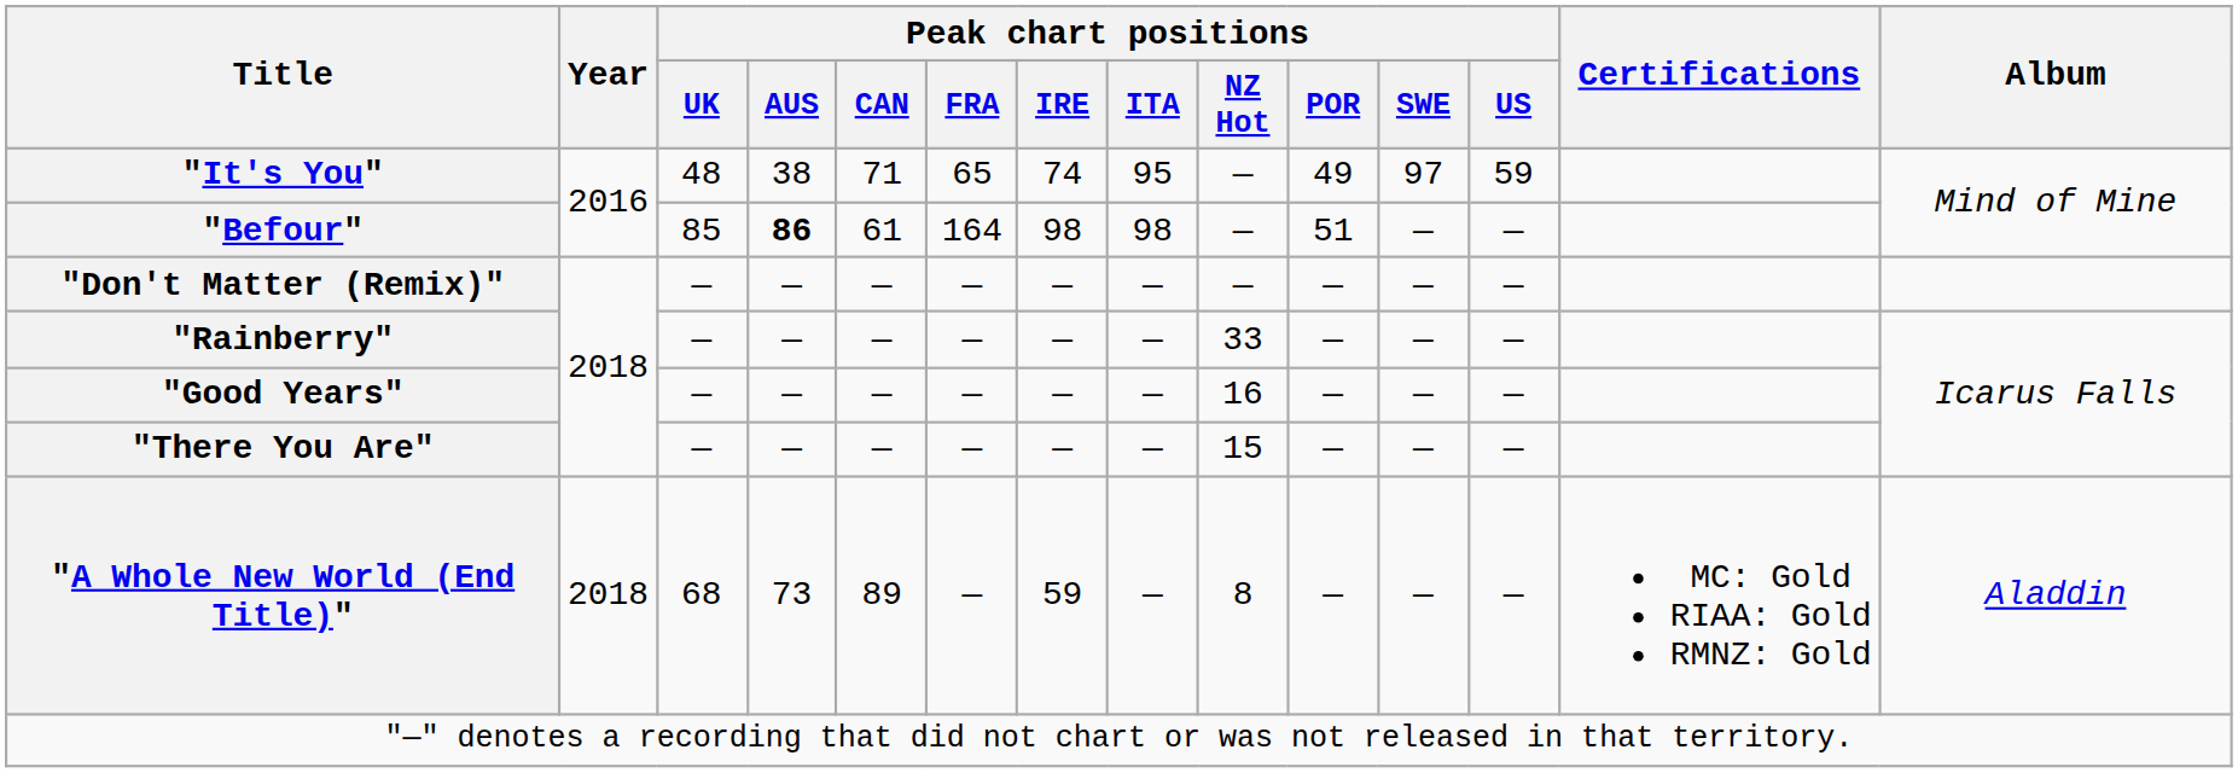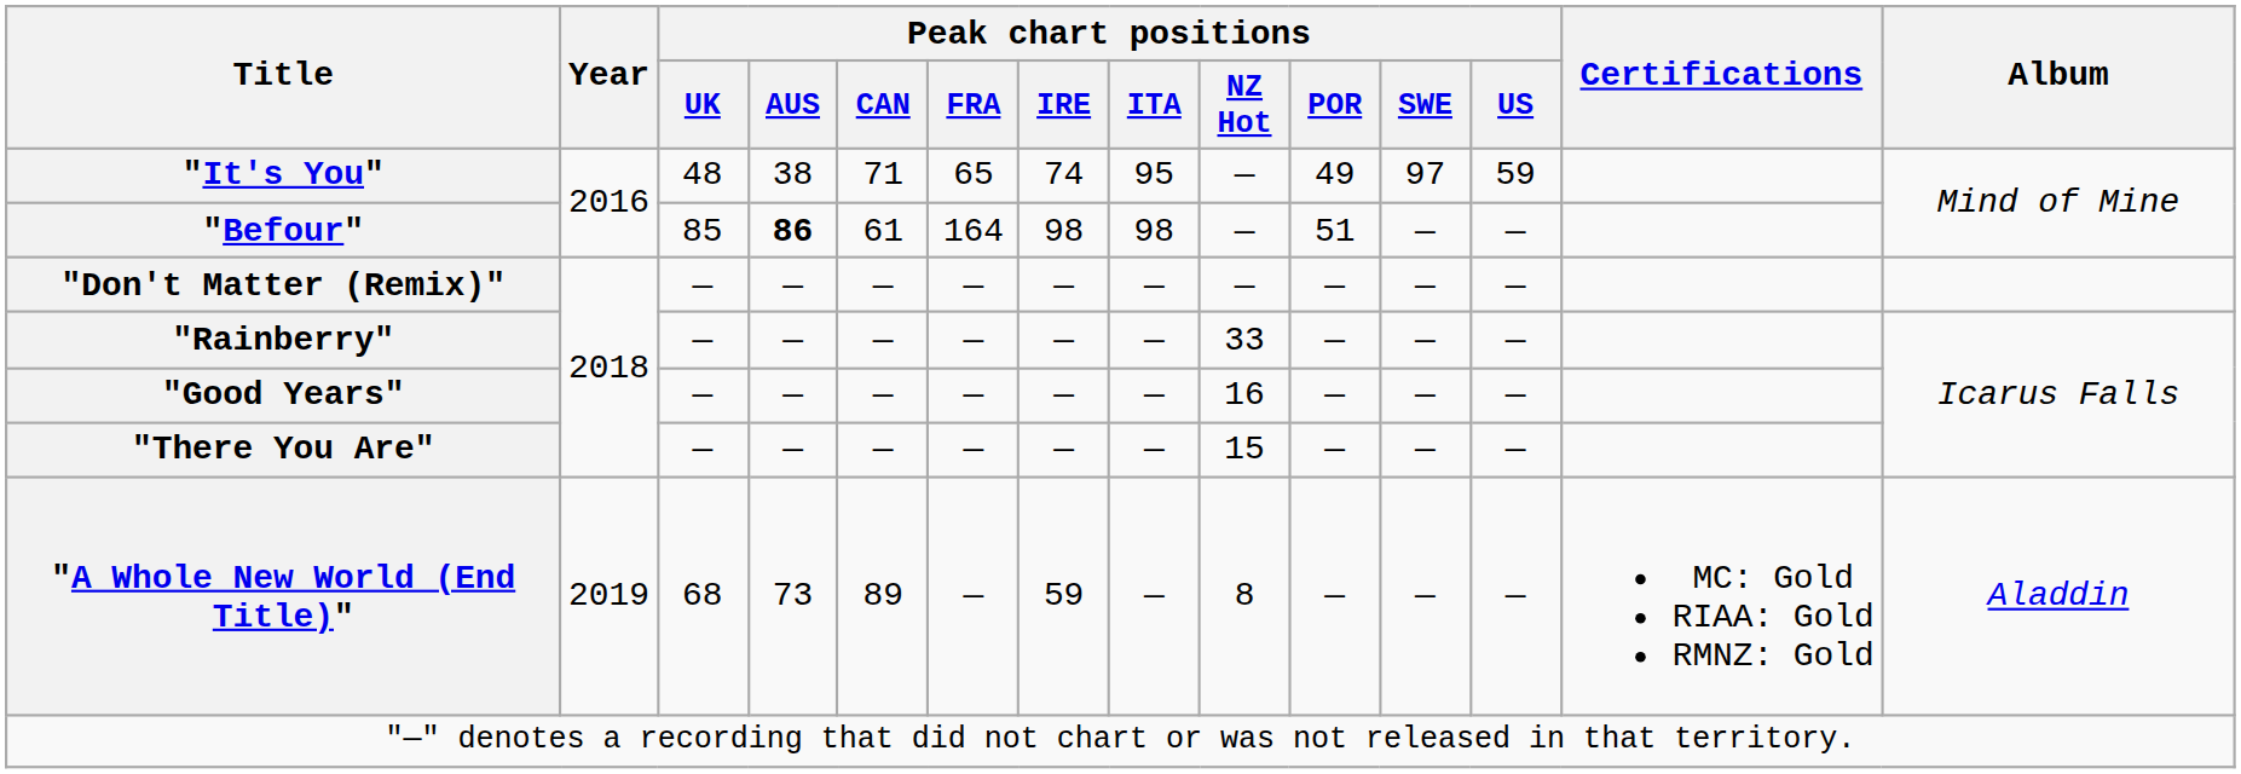"A Whole New World (End Title)" | Year: 2018 -> 2019
